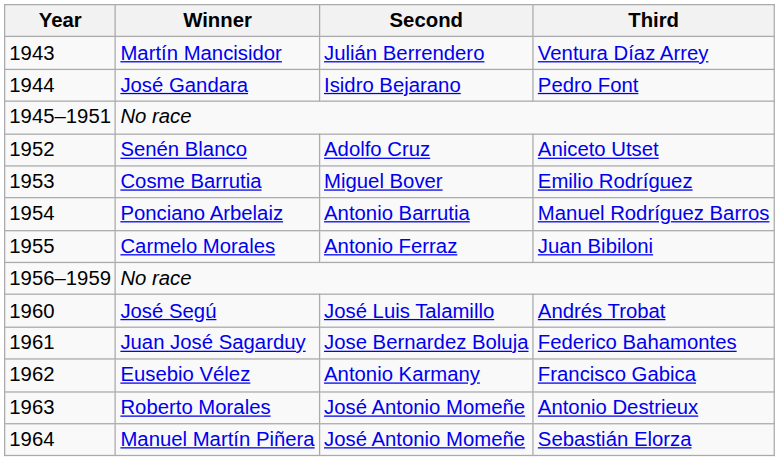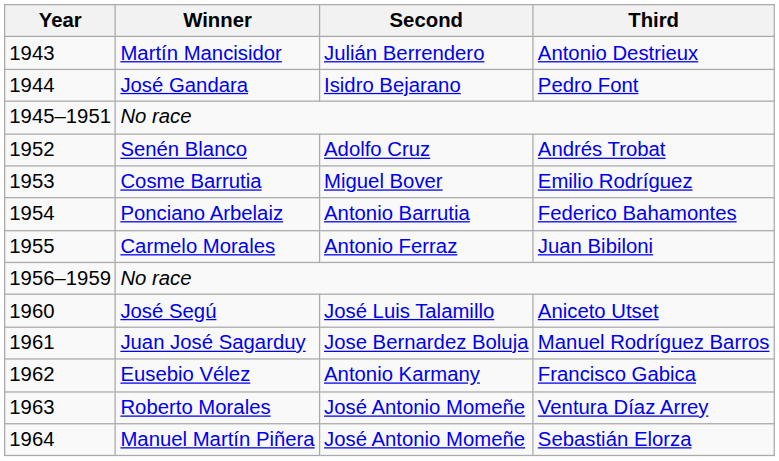Martín Mancisidor | Third: Ventura Díaz Arrey -> Antonio Destrieux
Senén Blanco | Third: Aniceto Utset -> Andrés Trobat
Ponciano Arbelaiz | Third: Manuel Rodríguez Barros -> Federico Bahamontes
José Segú | Third: Andrés Trobat -> Aniceto Utset
Juan José Sagarduy | Third: Federico Bahamontes -> Manuel Rodríguez Barros
Roberto Morales | Third: Antonio Destrieux -> Ventura Díaz Arrey
